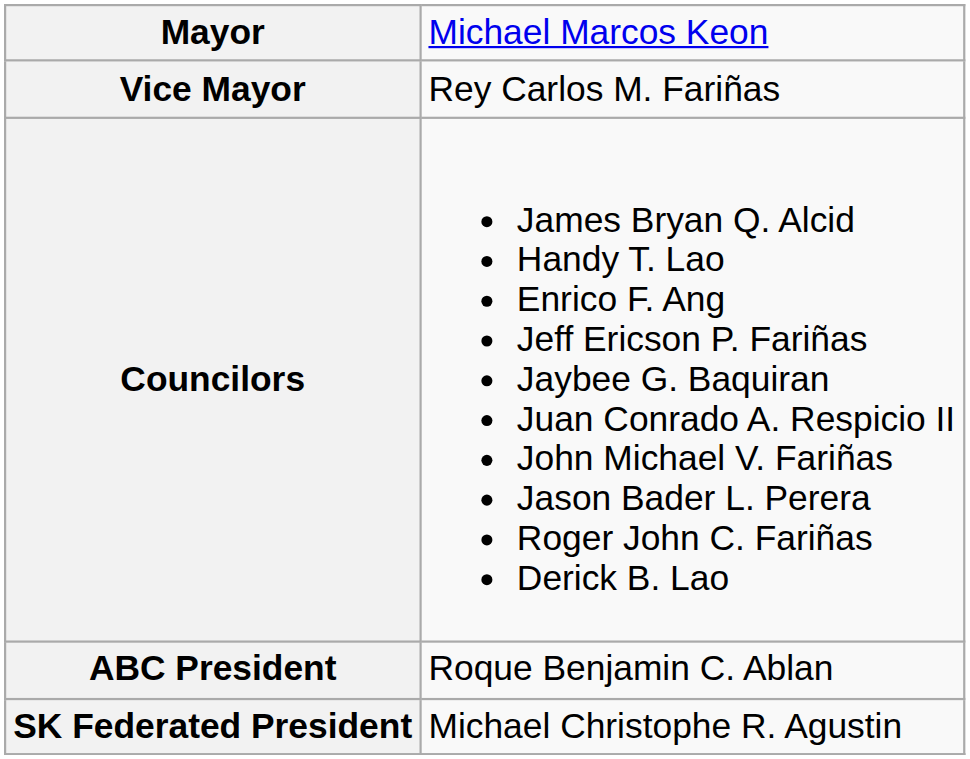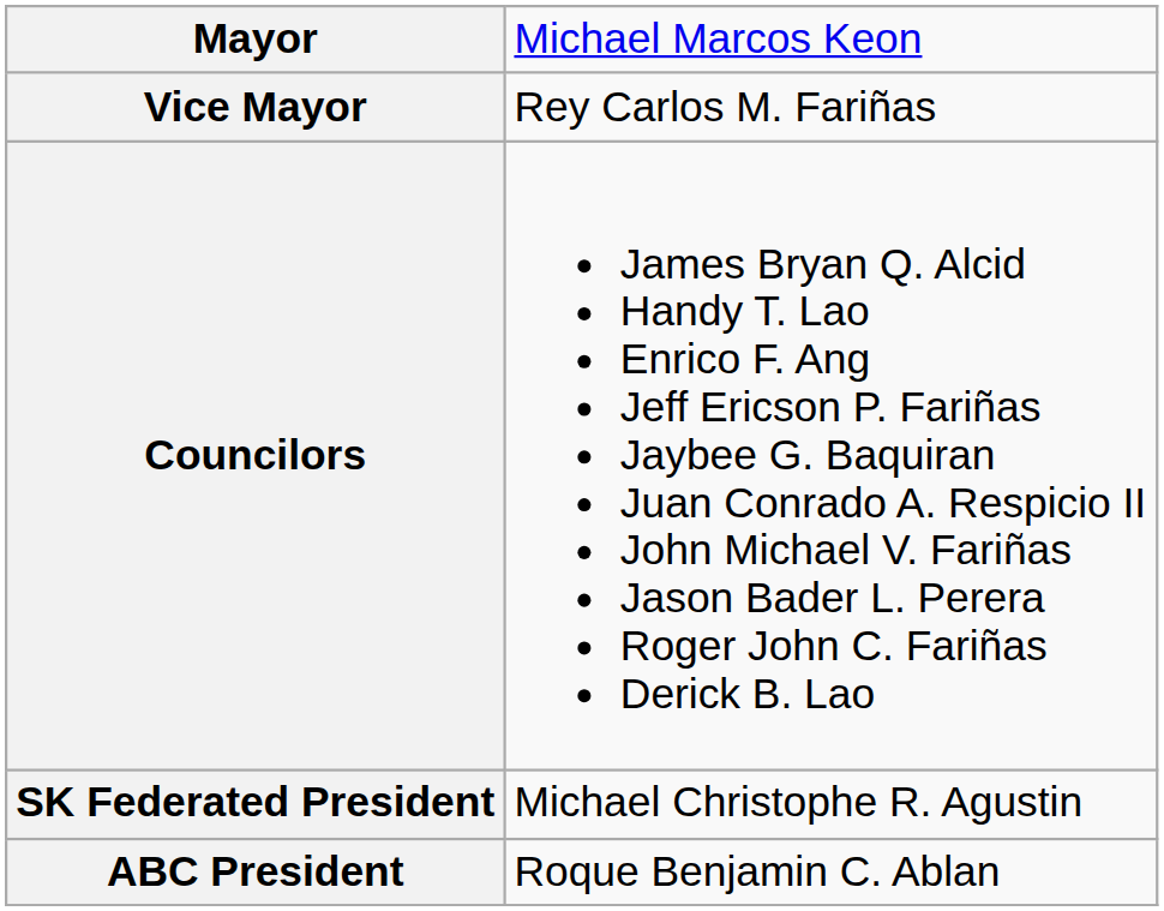rows swapped: ABC President <-> SK Federated President
